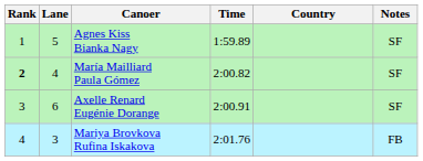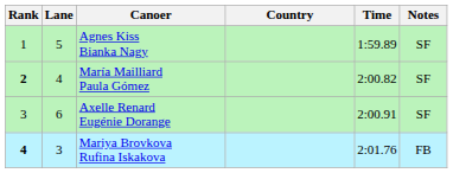columns swapped: Country <-> Time
Mariya Brovkova Rufina Iskakova | Rank: normal -> bold
